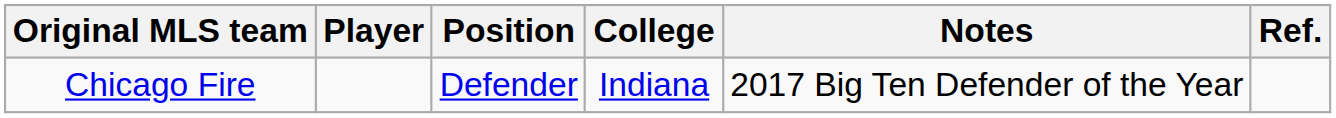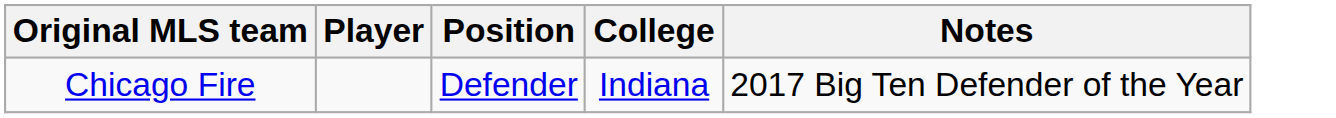- column: Ref.
